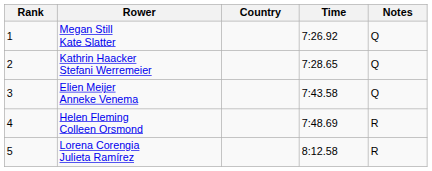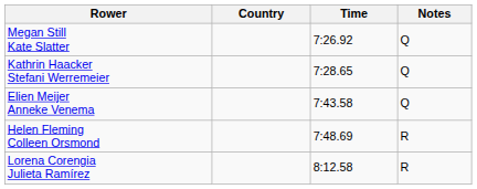- column: Rank | 1 | 2 | 3 | 4 | 5
